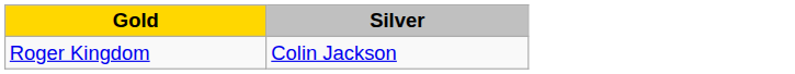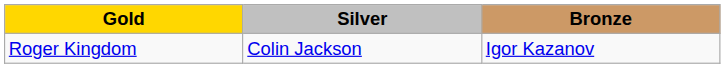+ column: Bronze | Igor Kazanov
